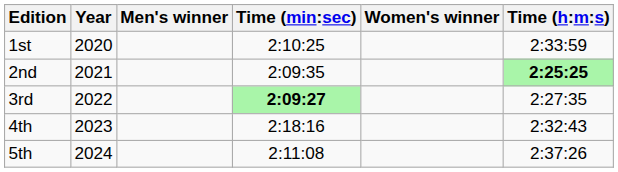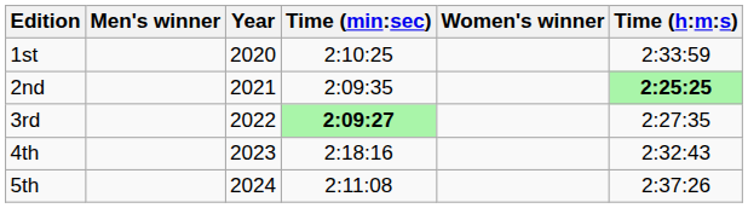columns swapped: Year <-> Men's winner
